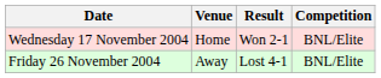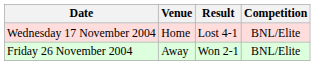Wednesday 17 November 2004 | Result: Won 2-1 -> Lost 4-1
Friday 26 November 2004 | Result: Lost 4-1 -> Won 2-1
